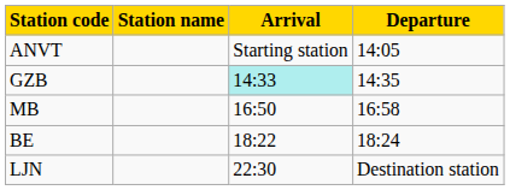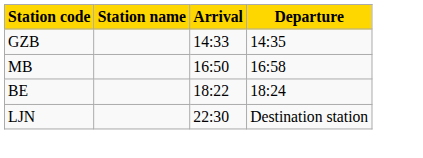- row: ANVT | Starting station | 14:05
GZB | Arrival: paleturquoise background -> no background
